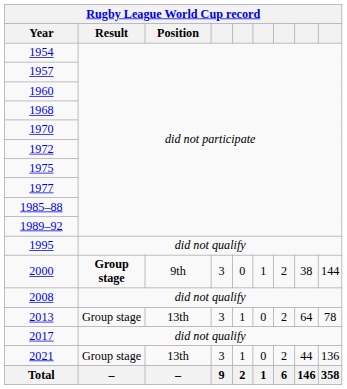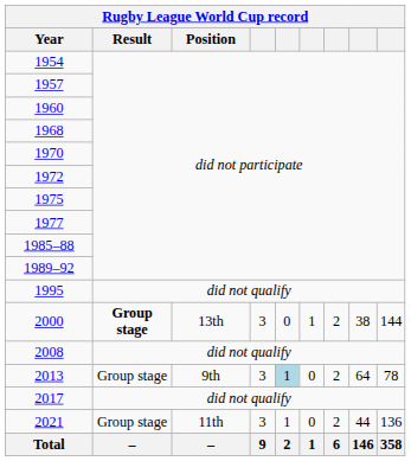2000 | Position: 9th -> 13th
2013 | Position: 13th -> 9th
2013 | column 5: no background -> lightblue background
2021 | Position: 13th -> 11th
